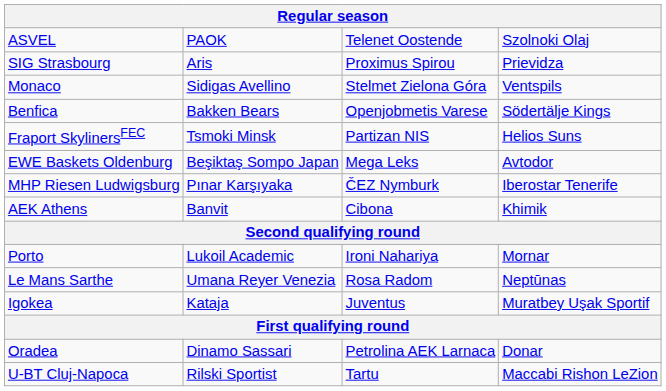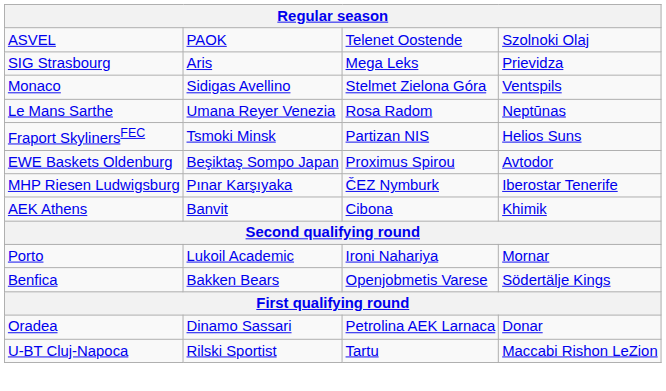SIG Strasbourg | column 3: Proximus Spirou -> Mega Leks
rows swapped: Le Mans Sarthe <-> Benfica
EWE Baskets Oldenburg | column 3: Mega Leks -> Proximus Spirou
- row: Igokea | Kataja | Juventus | Muratbey Uşak Sportif
